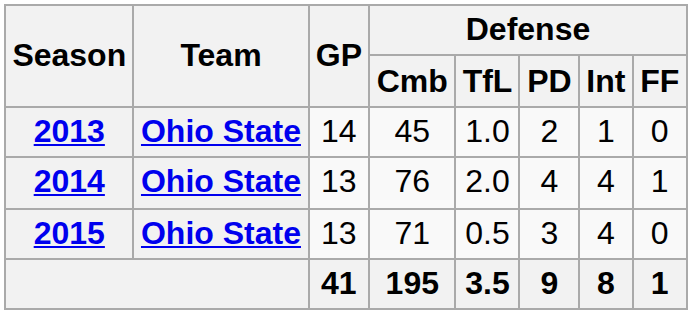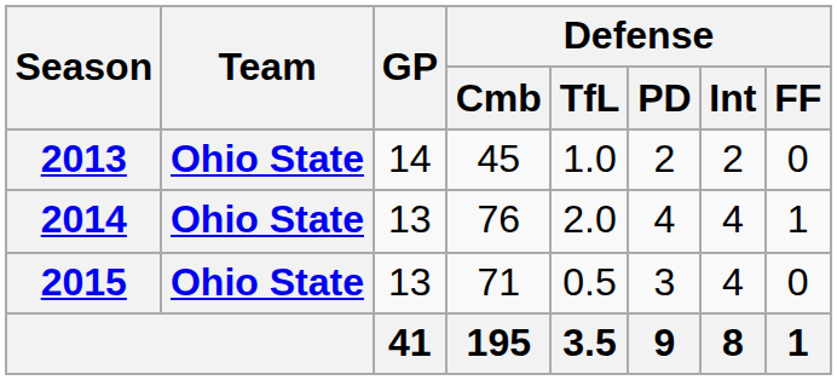2013 | Defense / Int: 1 -> 2
